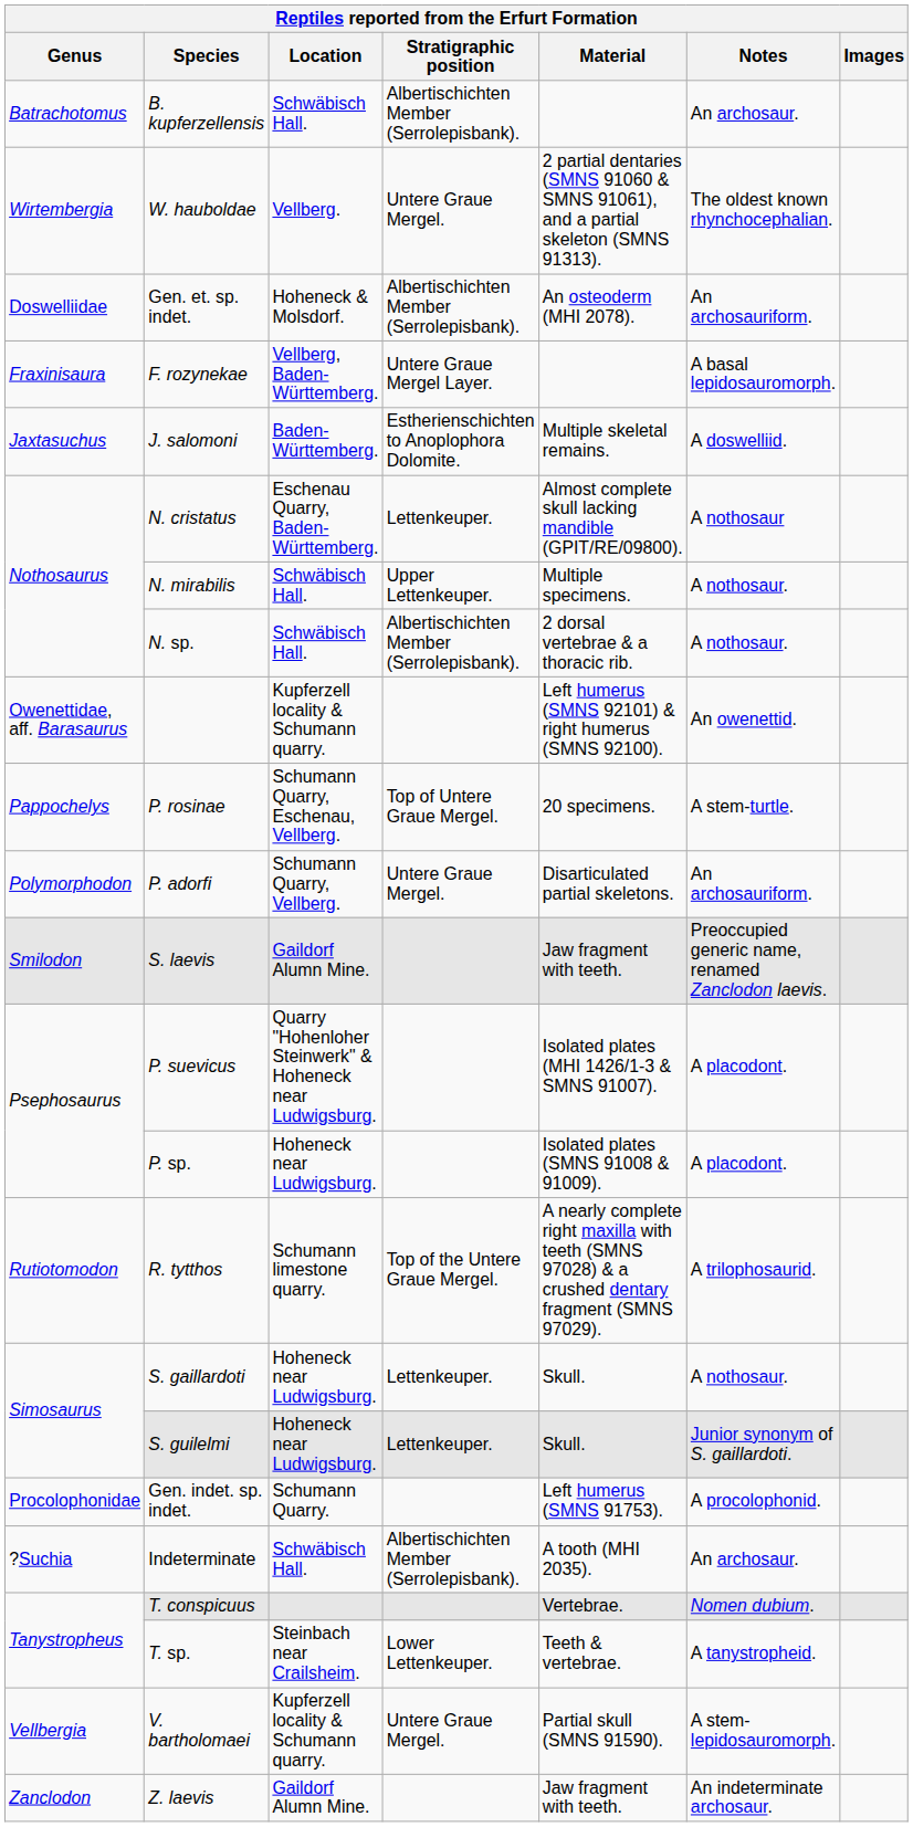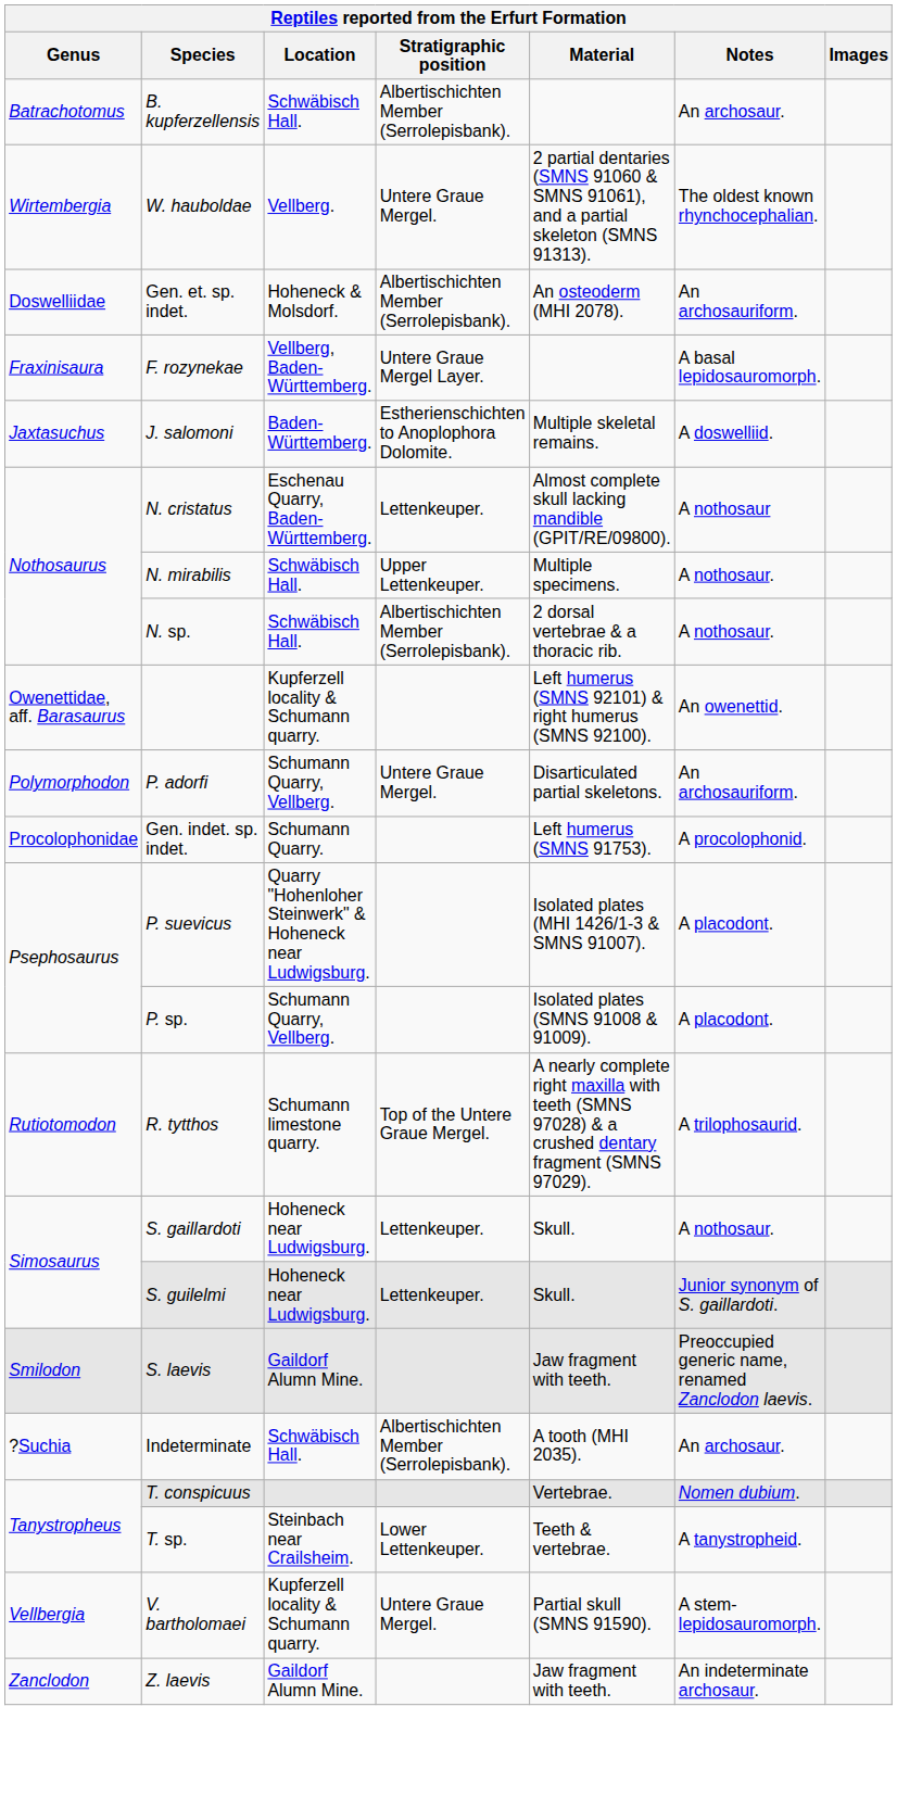- row: Pappochelys | P. rosinae | Schumann Quarry, Eschenau, Vellberg. | Top of Untere Graue Mergel. | 20 specimens. | A stem-turtle.
rows swapped: Gen. indet. sp. indet. <-> S. laevis
P. sp. | Location: Hoheneck near Ludwigsburg. -> Schumann Quarry, Vellberg.
